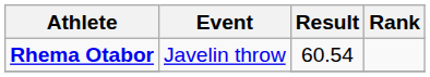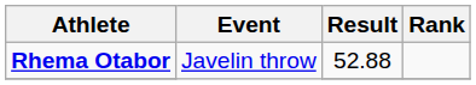Rhema Otabor | Result: 60.54 -> 52.88
